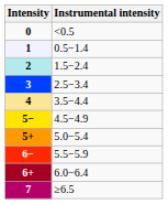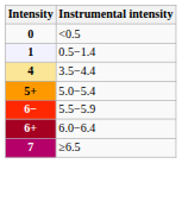- row: 2 | 1.5−2.4
- row: 3 | 2.5−3.4
- row: 5− | 4.5−4.9
